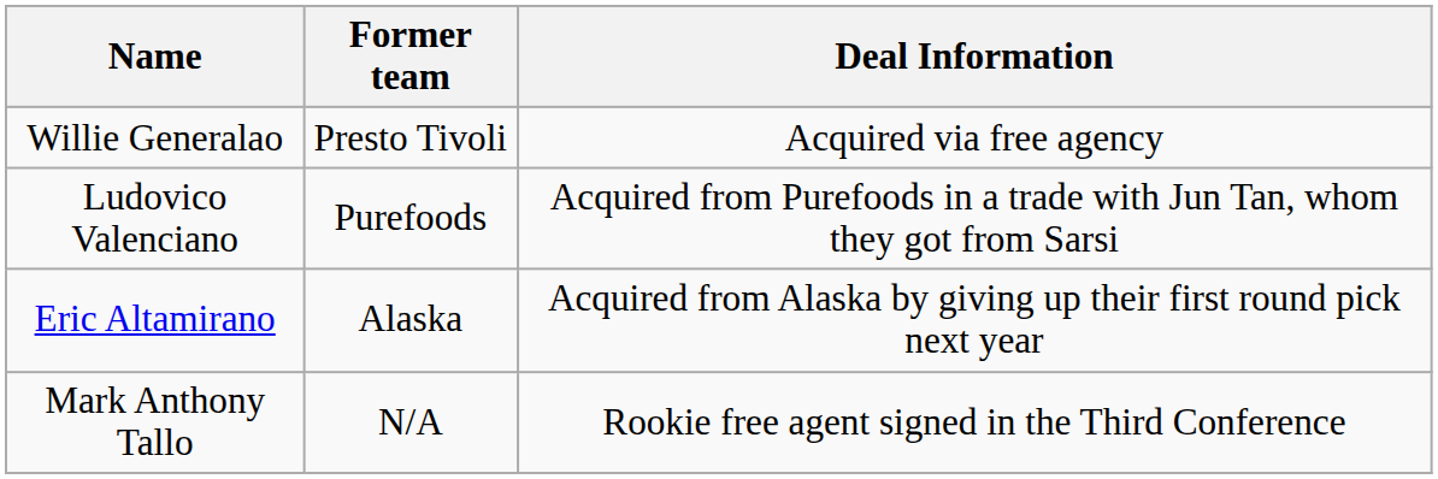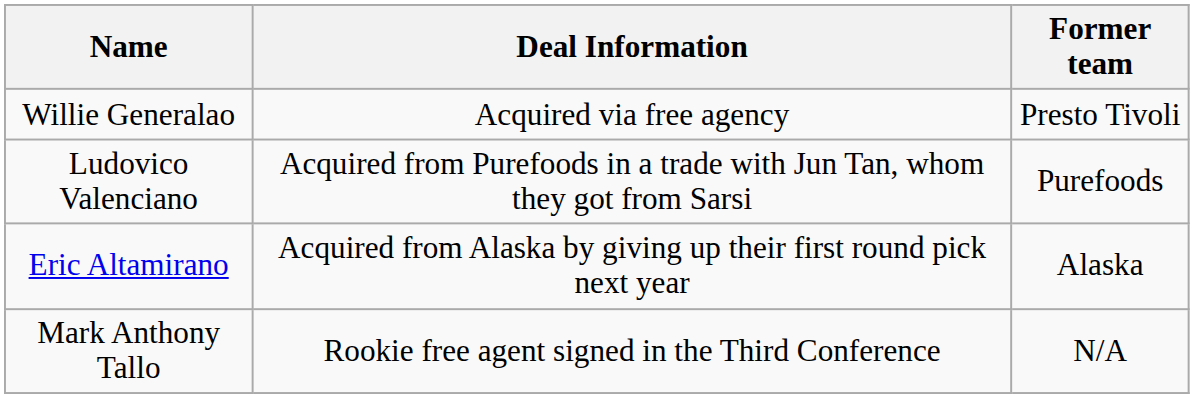columns swapped: Deal Information <-> Former team
